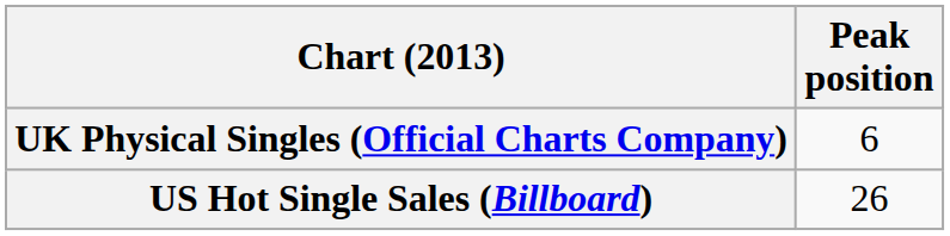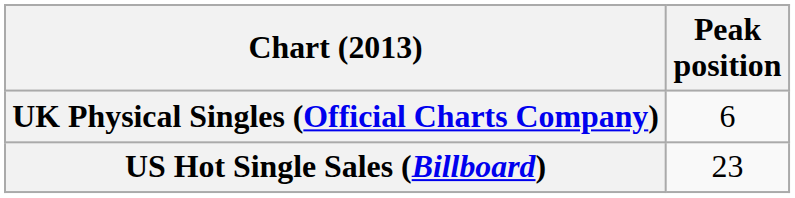US Hot Single Sales (Billboard) | Peak position: 26 -> 23
